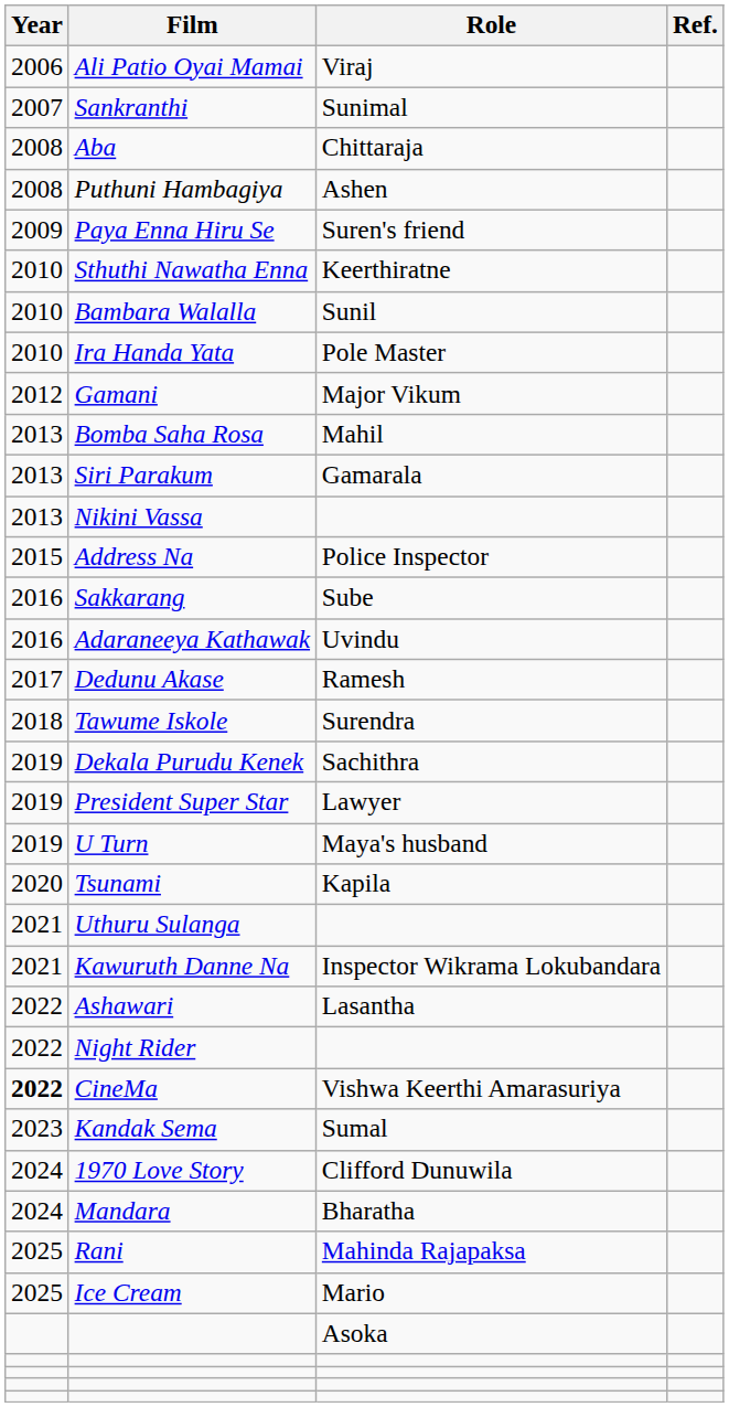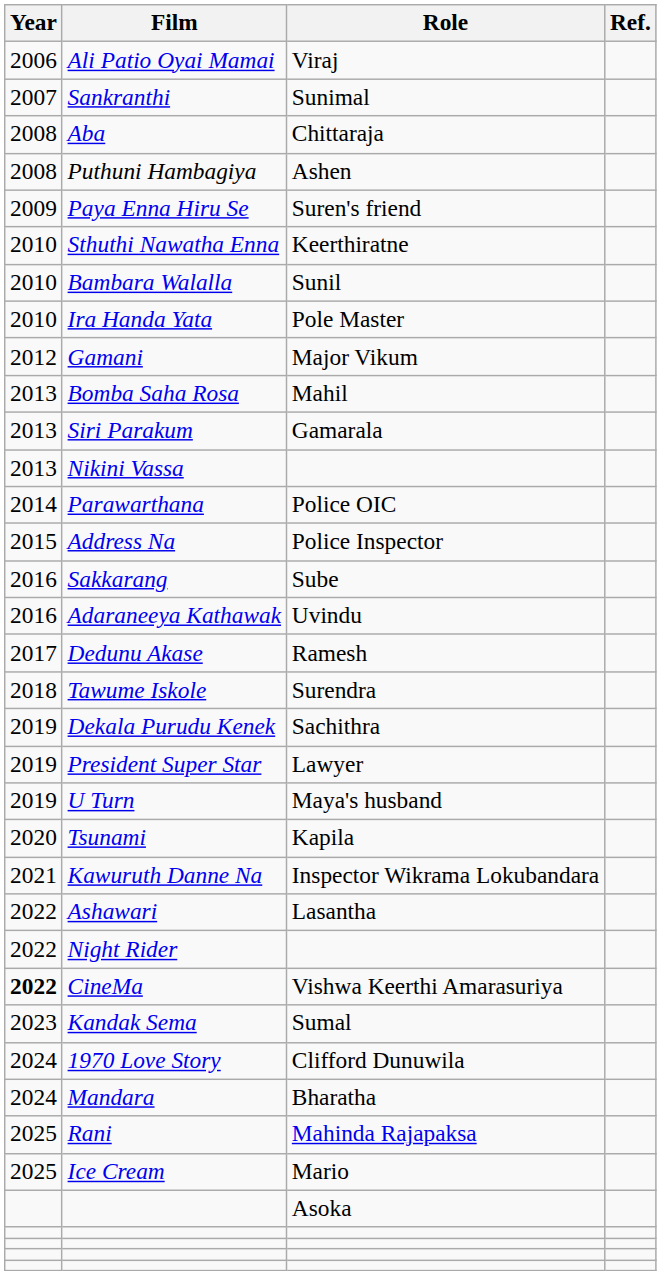+ row: 2014 | Parawarthana | Police OIC
- row: 2021 | Uthuru Sulanga
